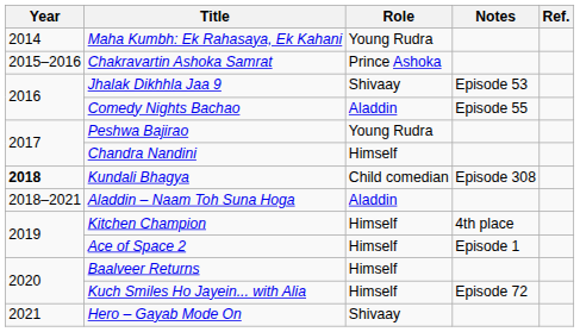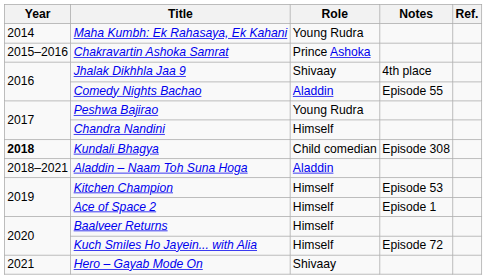Jhalak Dikhhla Jaa 9 | Notes: Episode 53 -> 4th place
Kitchen Champion | Notes: 4th place -> Episode 53
